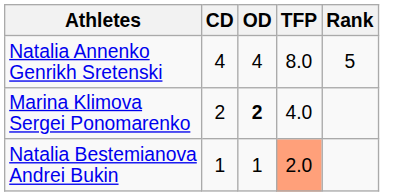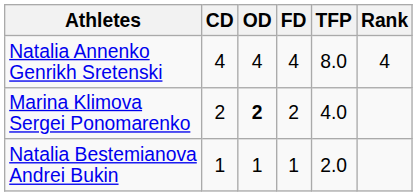+ column: FD | 4 | 2 | 1
Natalia Annenko Genrikh Sretenski | Rank: 5 -> 4
Natalia Bestemianova Andrei Bukin | TFP: lightsalmon background -> no background
